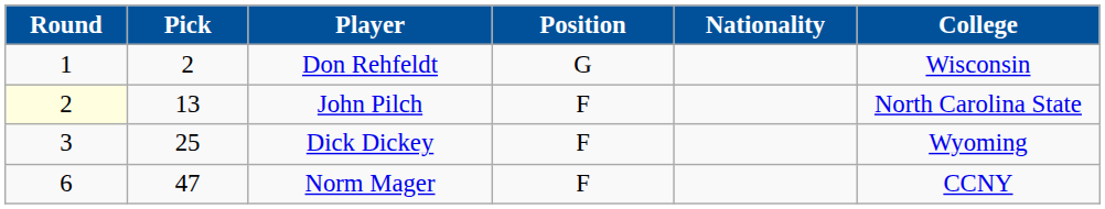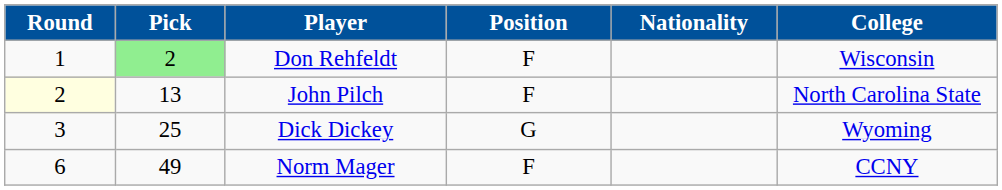Don Rehfeldt | Pick: no background -> lightgreen background
Don Rehfeldt | Position: G -> F
Dick Dickey | Position: F -> G
Norm Mager | Pick: 47 -> 49
